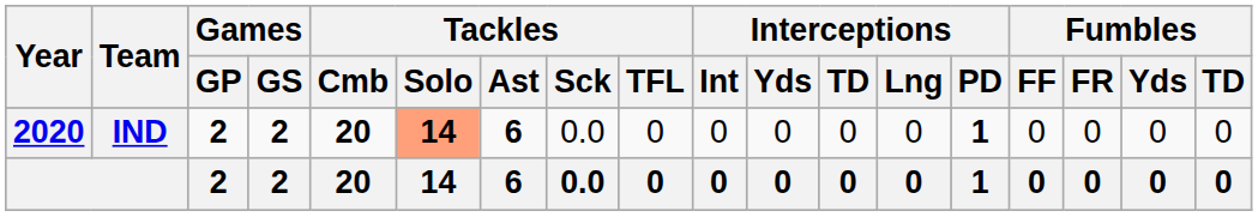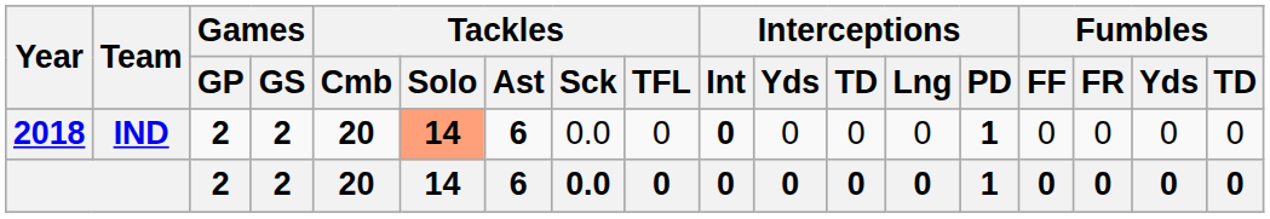IND | Year: 2020 -> 2018
IND | Interceptions / Int: normal -> bold
